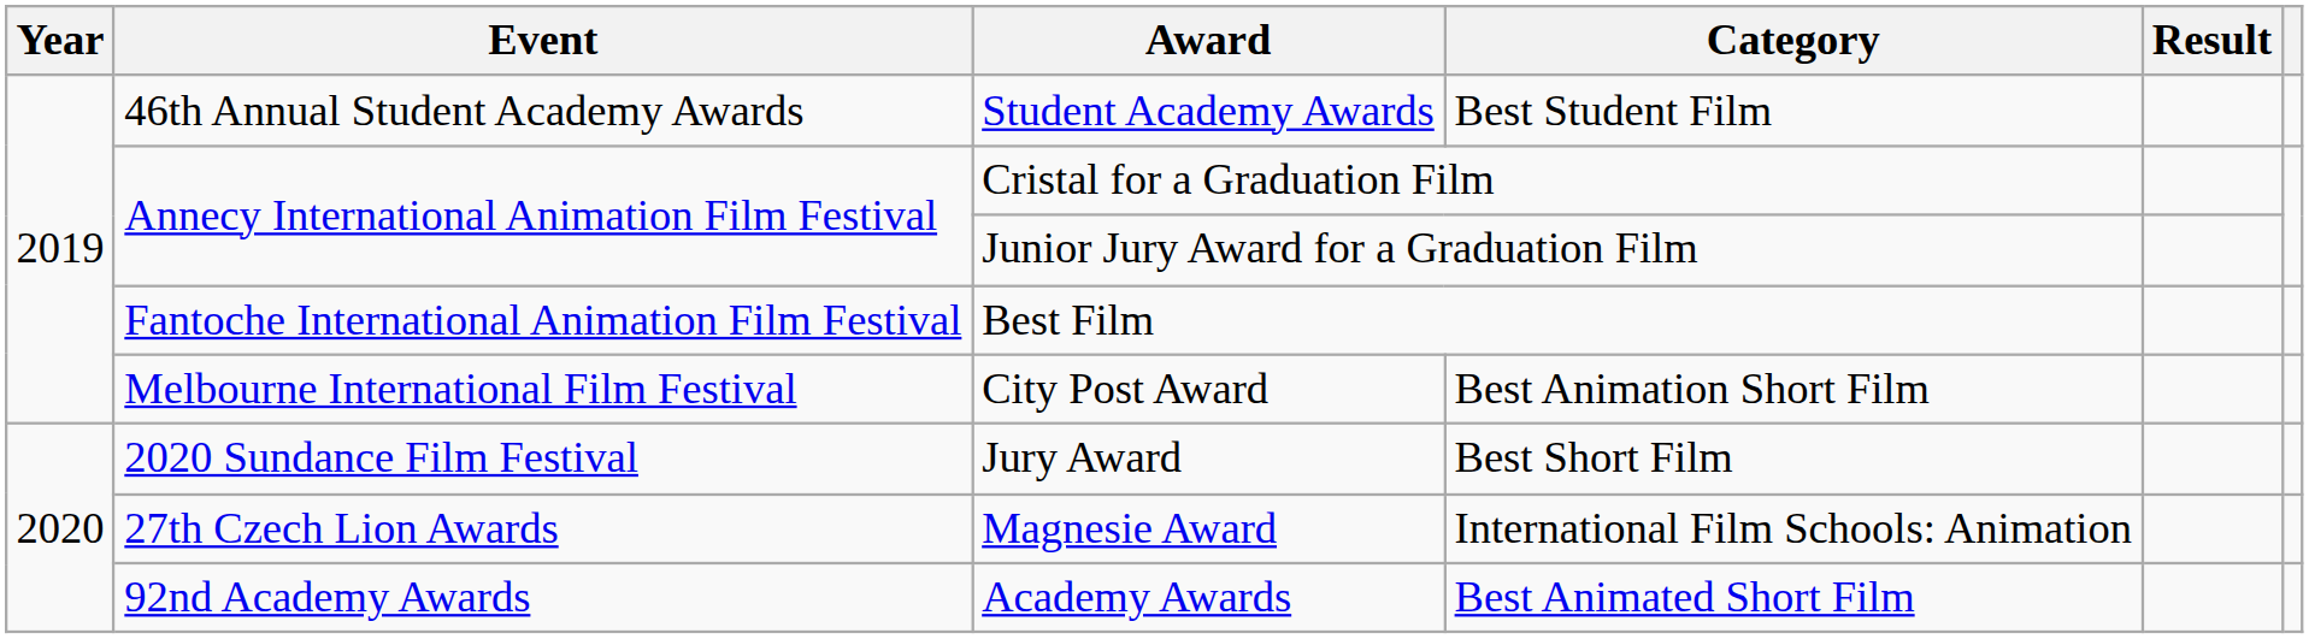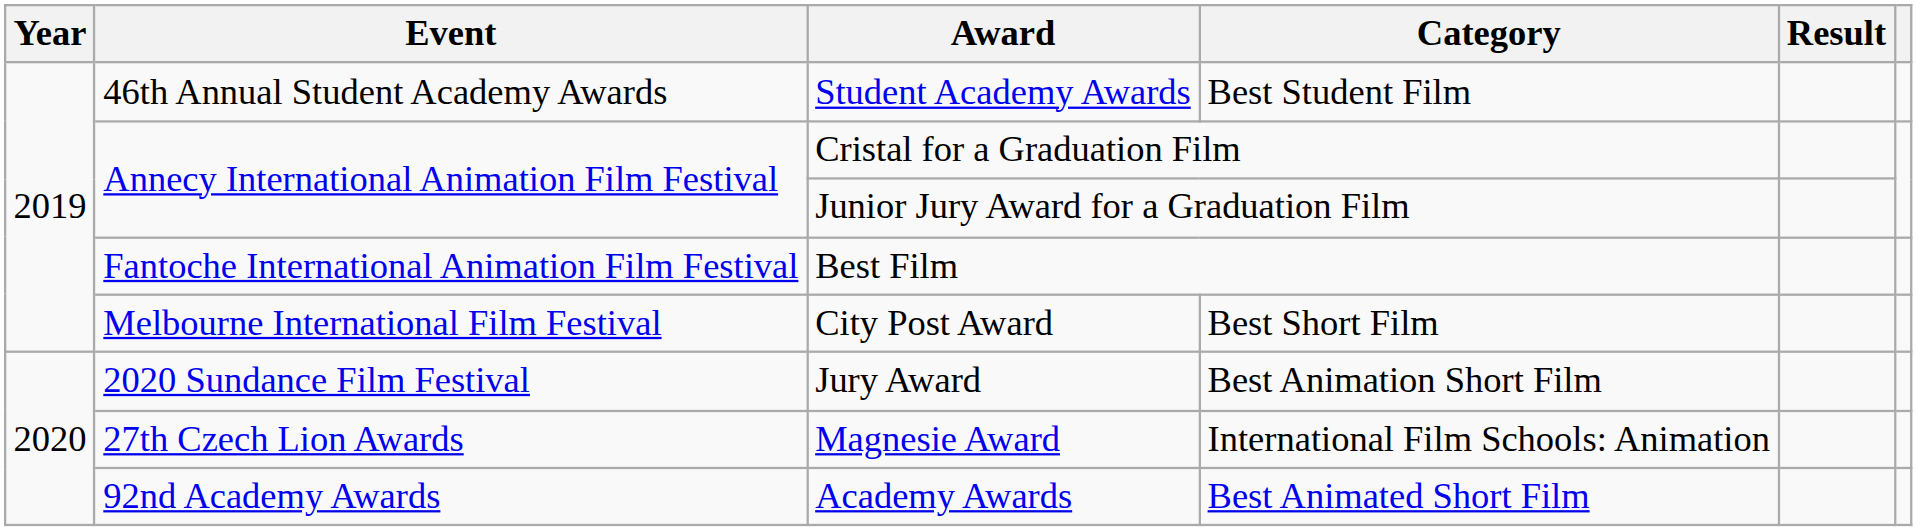City Post Award | Category: Best Animation Short Film -> Best Short Film
Jury Award | Category: Best Short Film -> Best Animation Short Film
